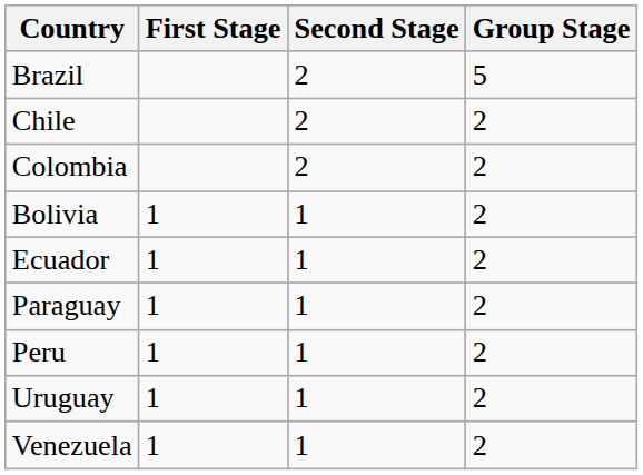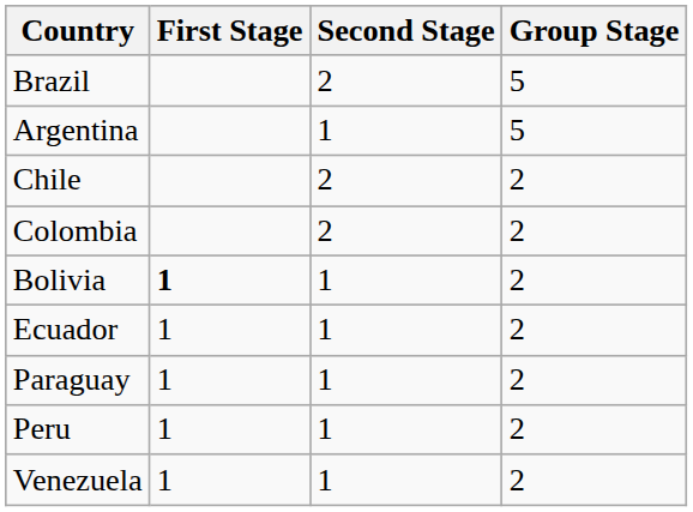+ row: Argentina | 1 | 5
Bolivia | First Stage: normal -> bold
- row: Uruguay | 1 | 1 | 2
